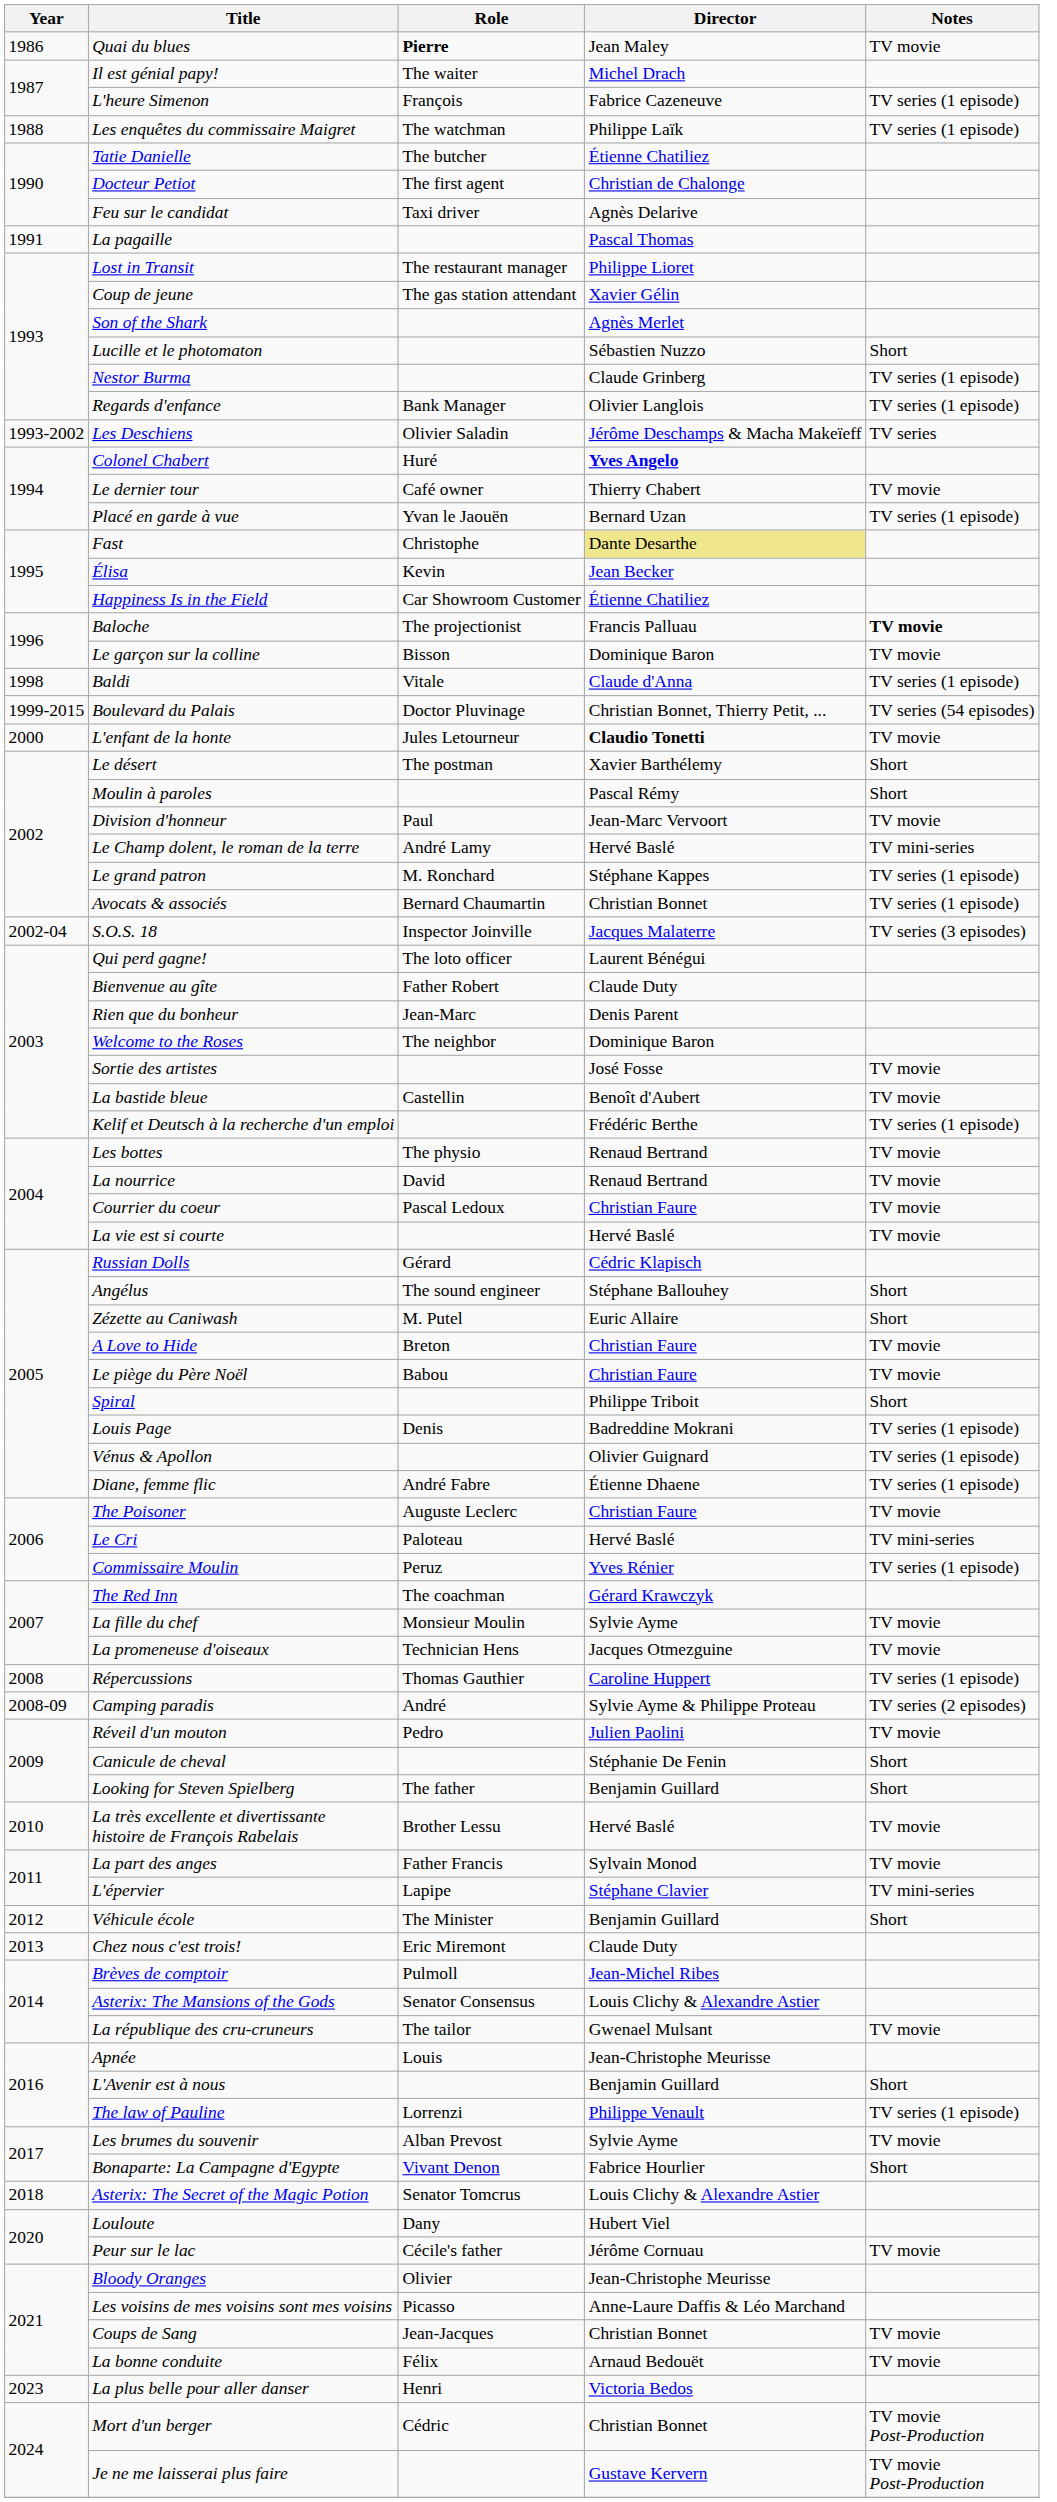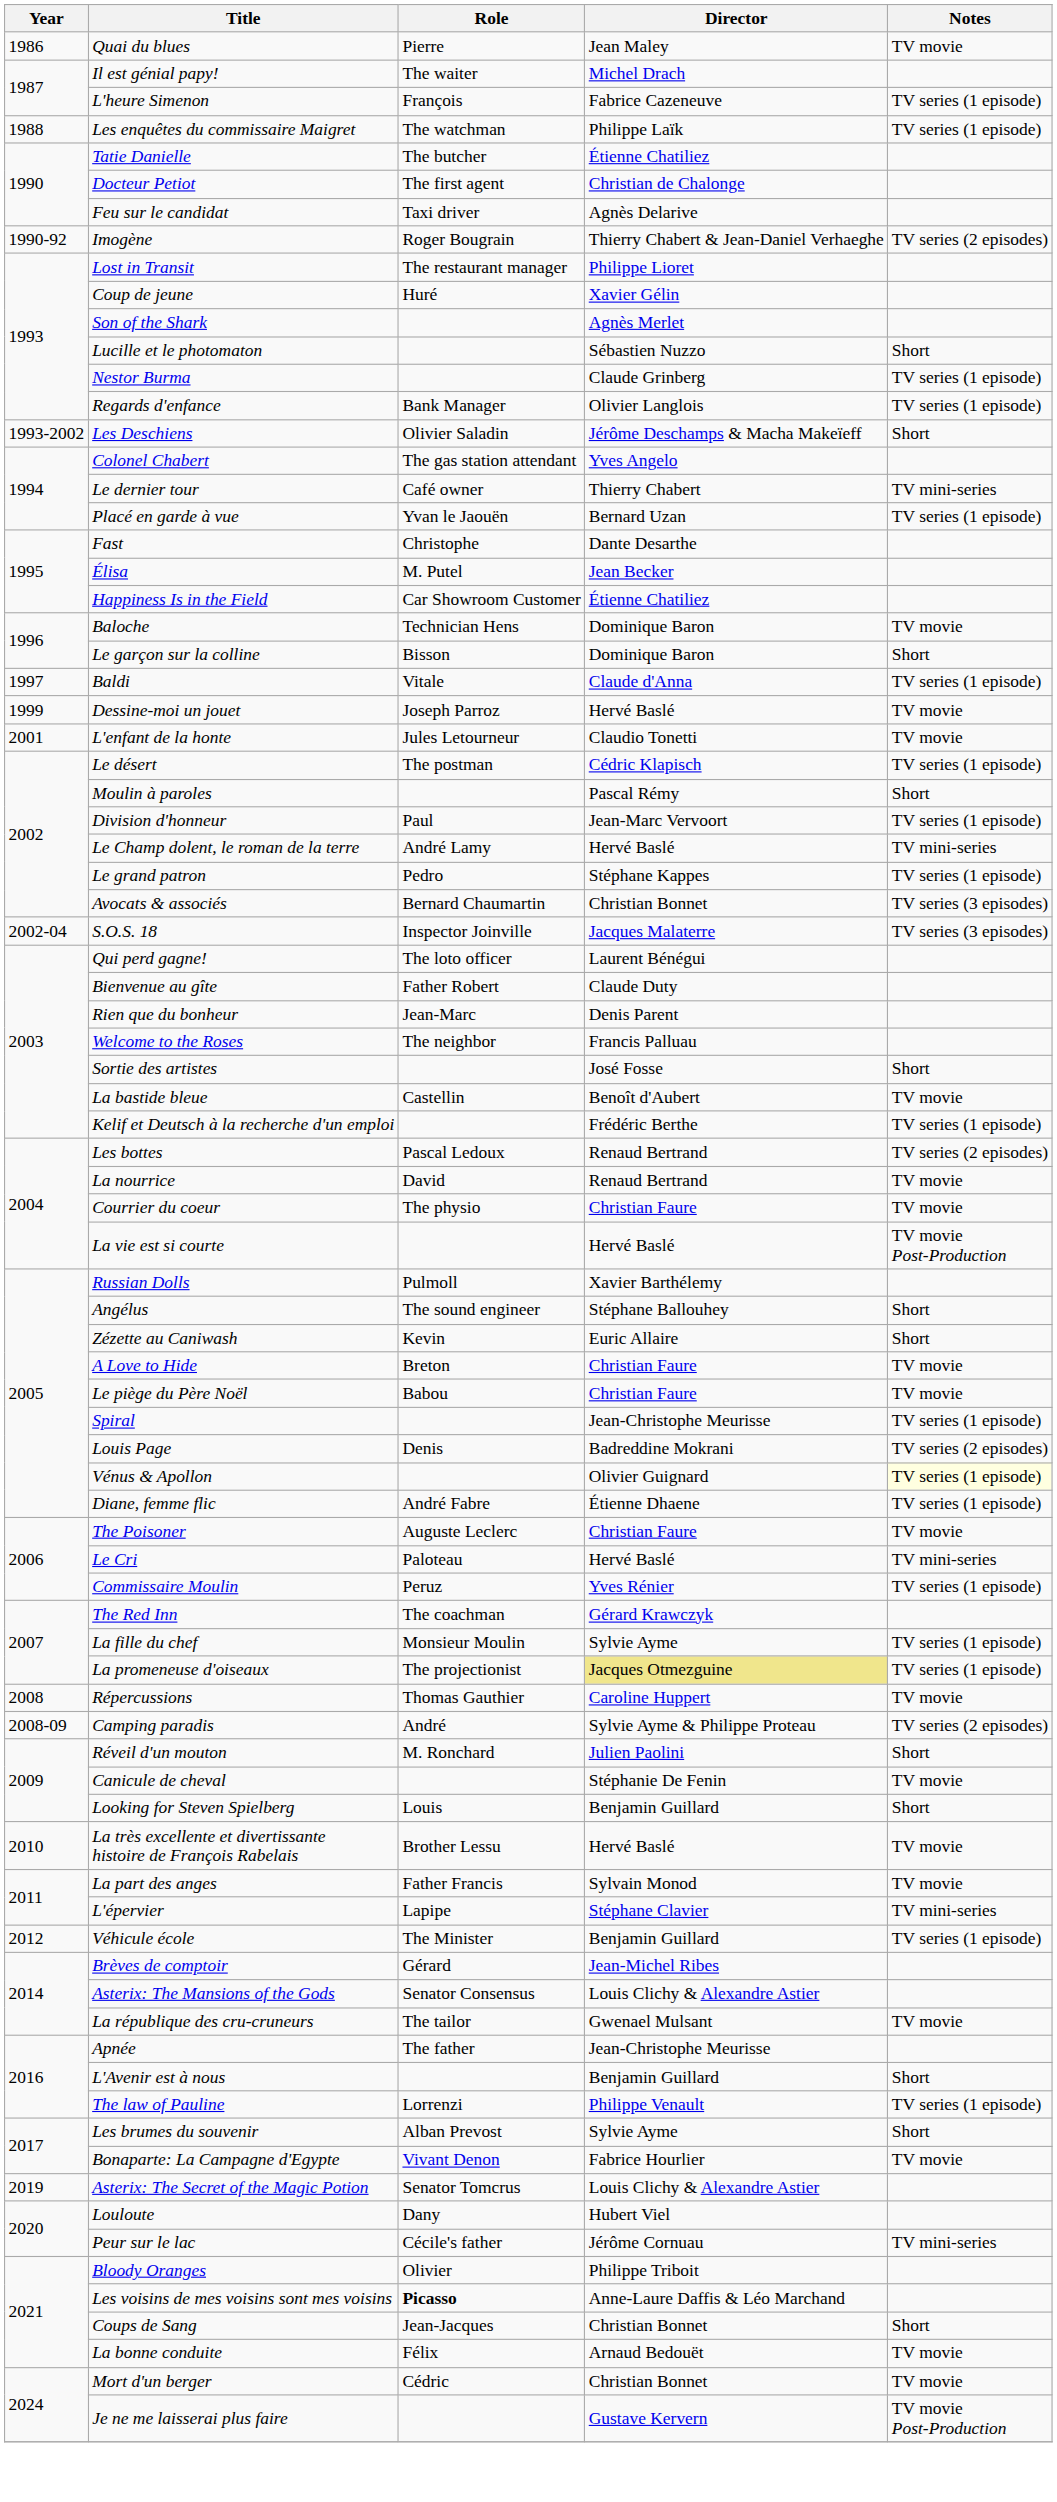Quai du blues | Role: bold -> normal
+ row: 1990-92 | Imogène | Roger Bougrain | Thierry Chabert & Jean-Daniel Verhaeghe | TV series (2 episodes)
- row: 1991 | La pagaille | Pascal Thomas
Coup de jeune | Role: The gas station attendant -> Huré
Les Deschiens | Notes: TV series -> Short
Colonel Chabert | Role: Huré -> The gas station attendant
Colonel Chabert | Director: bold -> normal
Le dernier tour | Notes: TV movie -> TV mini-series
Fast | Director: khaki background -> no background
Élisa | Role: Kevin -> M. Putel
Baloche | Role: The projectionist -> Technician Hens
Baloche | Director: Francis Palluau -> Dominique Baron
Baloche | Notes: bold -> normal
Le garçon sur la colline | Notes: TV movie -> Short
Baldi | Year: 1998 -> 1997
+ row: 1999 | Dessine-moi un jouet | Joseph Parroz | Hervé Baslé | TV movie
- row: 1999-2015 | Boulevard du Palais | Doctor Pluvinage | Christian Bonnet, Thierry Petit, ... | TV series (54 episodes)
L'enfant de la honte | Year: 2000 -> 2001
L'enfant de la honte | Director: bold -> normal
Le désert | Director: Xavier Barthélemy -> Cédric Klapisch
Le désert | Notes: Short -> TV series (1 episode)
Division d'honneur | Notes: TV movie -> TV series (1 episode)
Le grand patron | Role: M. Ronchard -> Pedro
Avocats & associés | Notes: TV series (1 episode) -> TV series (3 episodes)
Welcome to the Roses | Director: Dominique Baron -> Francis Palluau
Sortie des artistes | Notes: TV movie -> Short
Les bottes | Role: The physio -> Pascal Ledoux
Les bottes | Notes: TV movie -> TV series (2 episodes)
Courrier du coeur | Role: Pascal Ledoux -> The physio
La vie est si courte | Notes: TV movie -> TV movie Post-Production
Russian Dolls | Role: Gérard -> Pulmoll
Russian Dolls | Director: Cédric Klapisch -> Xavier Barthélemy
Zézette au Caniwash | Role: M. Putel -> Kevin
Spiral | Director: Philippe Triboit -> Jean-Christophe Meurisse
Spiral | Notes: Short -> TV series (1 episode)
Louis Page | Notes: TV series (1 episode) -> TV series (2 episodes)
Vénus & Apollon | Notes: no background -> lightyellow background
La fille du chef | Notes: TV movie -> TV series (1 episode)
La promeneuse d'oiseaux | Role: Technician Hens -> The projectionist
La promeneuse d'oiseaux | Director: no background -> khaki background
La promeneuse d'oiseaux | Notes: TV movie -> TV series (1 episode)
Répercussions | Notes: TV series (1 episode) -> TV movie
Réveil d'un mouton | Role: Pedro -> M. Ronchard
Réveil d'un mouton | Notes: TV movie -> Short
Canicule de cheval | Notes: Short -> TV movie
Looking for Steven Spielberg | Role: The father -> Louis
Véhicule école | Notes: Short -> TV series (1 episode)
- row: 2013 | Chez nous c'est trois! | Eric Miremont | Claude Duty
Brèves de comptoir | Role: Pulmoll -> Gérard
Apnée | Role: Louis -> The father
Les brumes du souvenir | Notes: TV movie -> Short
Bonaparte: La Campagne d'Egypte | Notes: Short -> TV movie
Asterix: The Secret of the Magic Potion | Year: 2018 -> 2019
Peur sur le lac | Notes: TV movie -> TV mini-series
Bloody Oranges | Director: Jean-Christophe Meurisse -> Philippe Triboit
Les voisins de mes voisins sont mes voisins | Role: normal -> bold
Coups de Sang | Notes: TV movie -> Short
- row: 2023 | La plus belle pour aller danser | Henri | Victoria Bedos
Mort d'un berger | Notes: TV movie Post-Production -> TV movie
